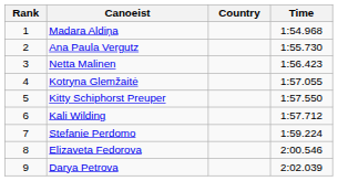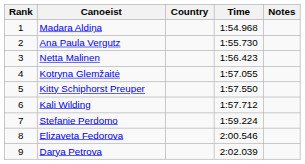+ column: Notes
